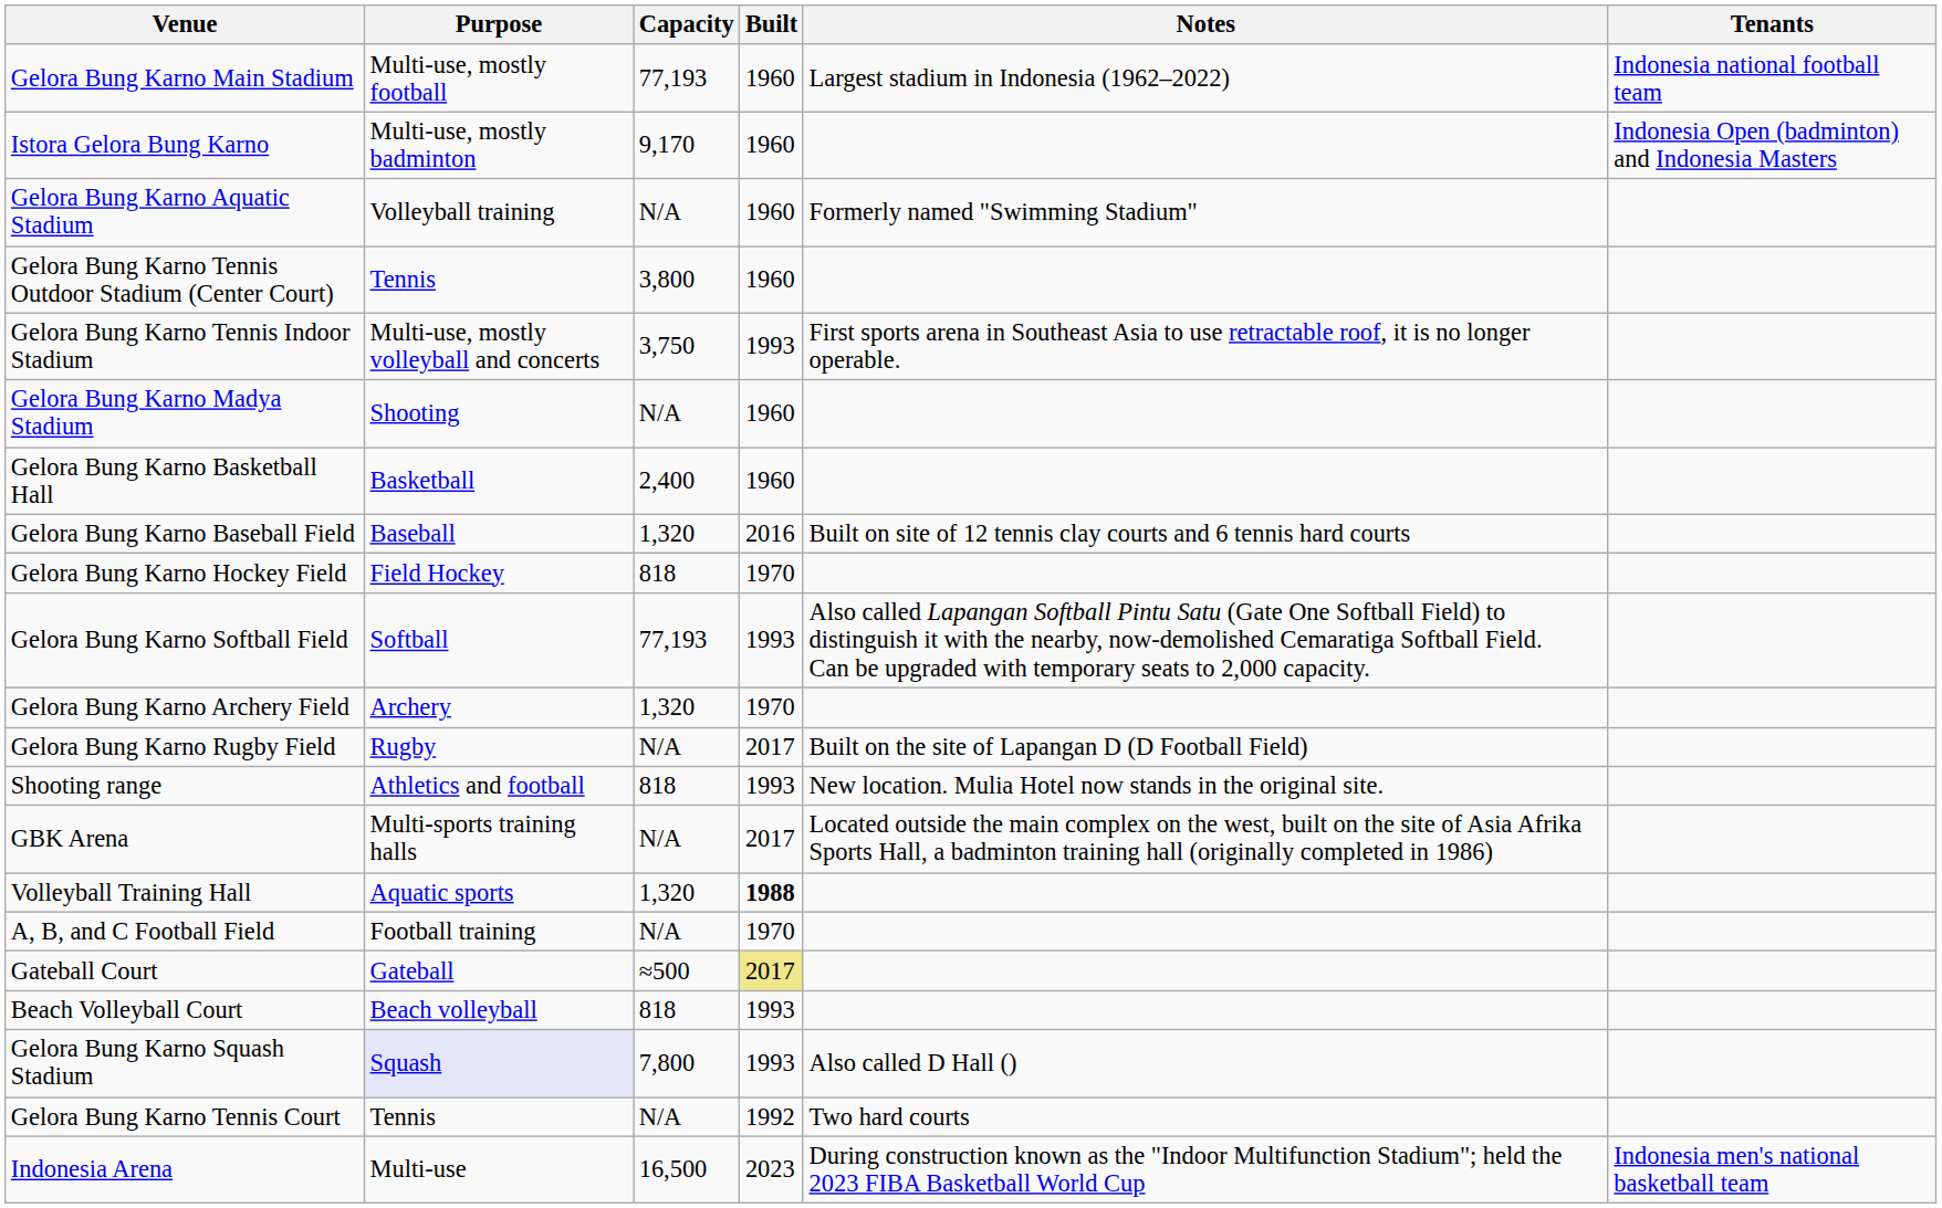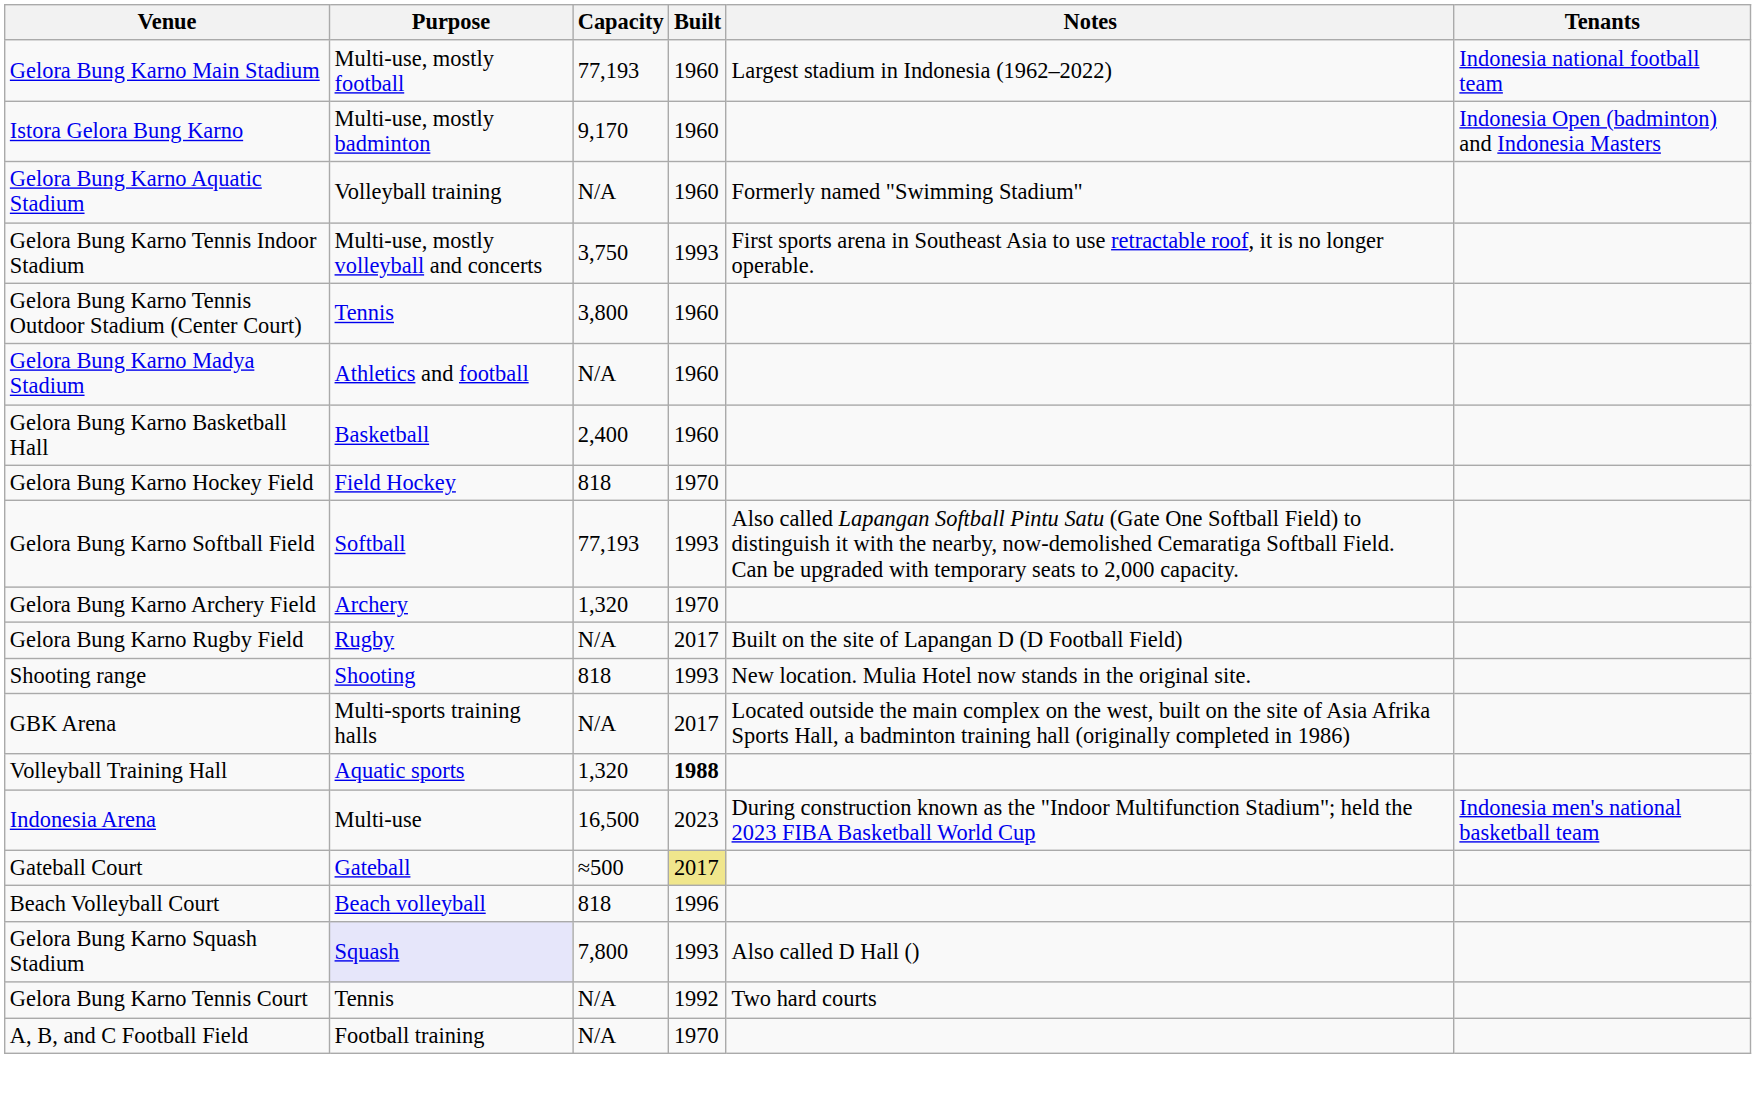rows swapped: Gelora Bung Karno Tennis Indoor Stadium <-> Gelora Bung Karno Tennis Outdoor Stadium (Center Court)
Gelora Bung Karno Madya Stadium | Purpose: Shooting -> Athletics and football
- row: Gelora Bung Karno Baseball Field | Baseball | 1,320 | 2016 | Built on site of 12 tennis clay courts and 6 tennis hard courts
Shooting range | Purpose: Athletics and football -> Shooting
rows swapped: A, B, and C Football Field <-> Indonesia Arena
Beach Volleyball Court | Built: 1993 -> 1996
